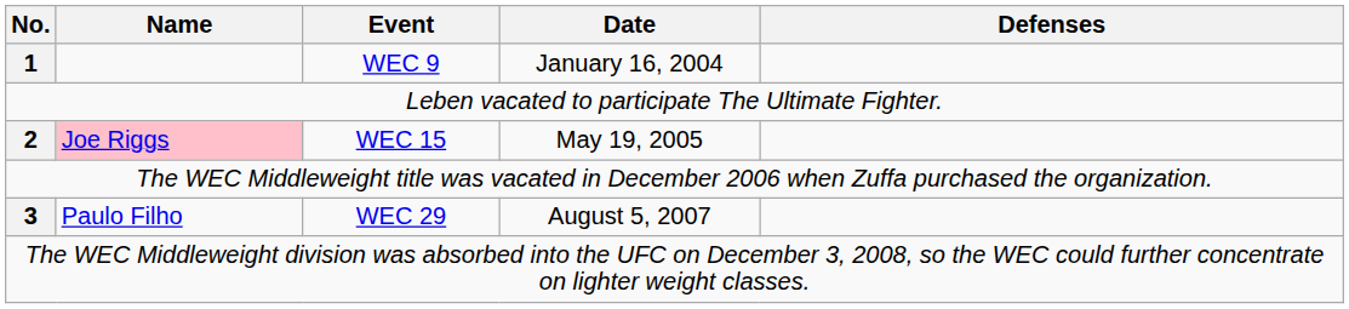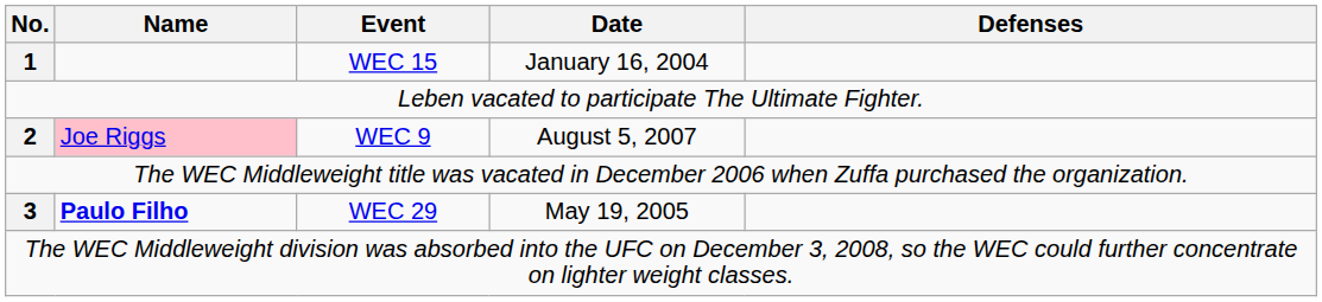1 | Event: WEC 9 -> WEC 15
2 | Event: WEC 15 -> WEC 9
2 | Date: May 19, 2005 -> August 5, 2007
3 | Name: normal -> bold
3 | Date: August 5, 2007 -> May 19, 2005
